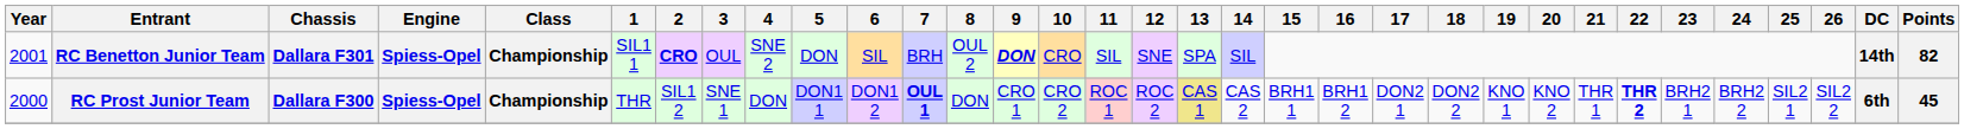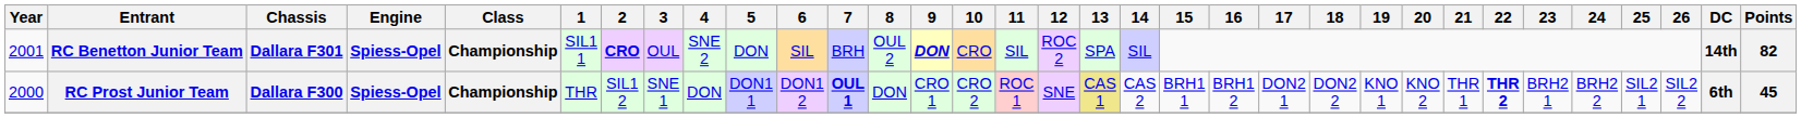RC Benetton Junior Team | 12: SNE -> ROC 2
RC Prost Junior Team | 12: ROC 2 -> SNE
